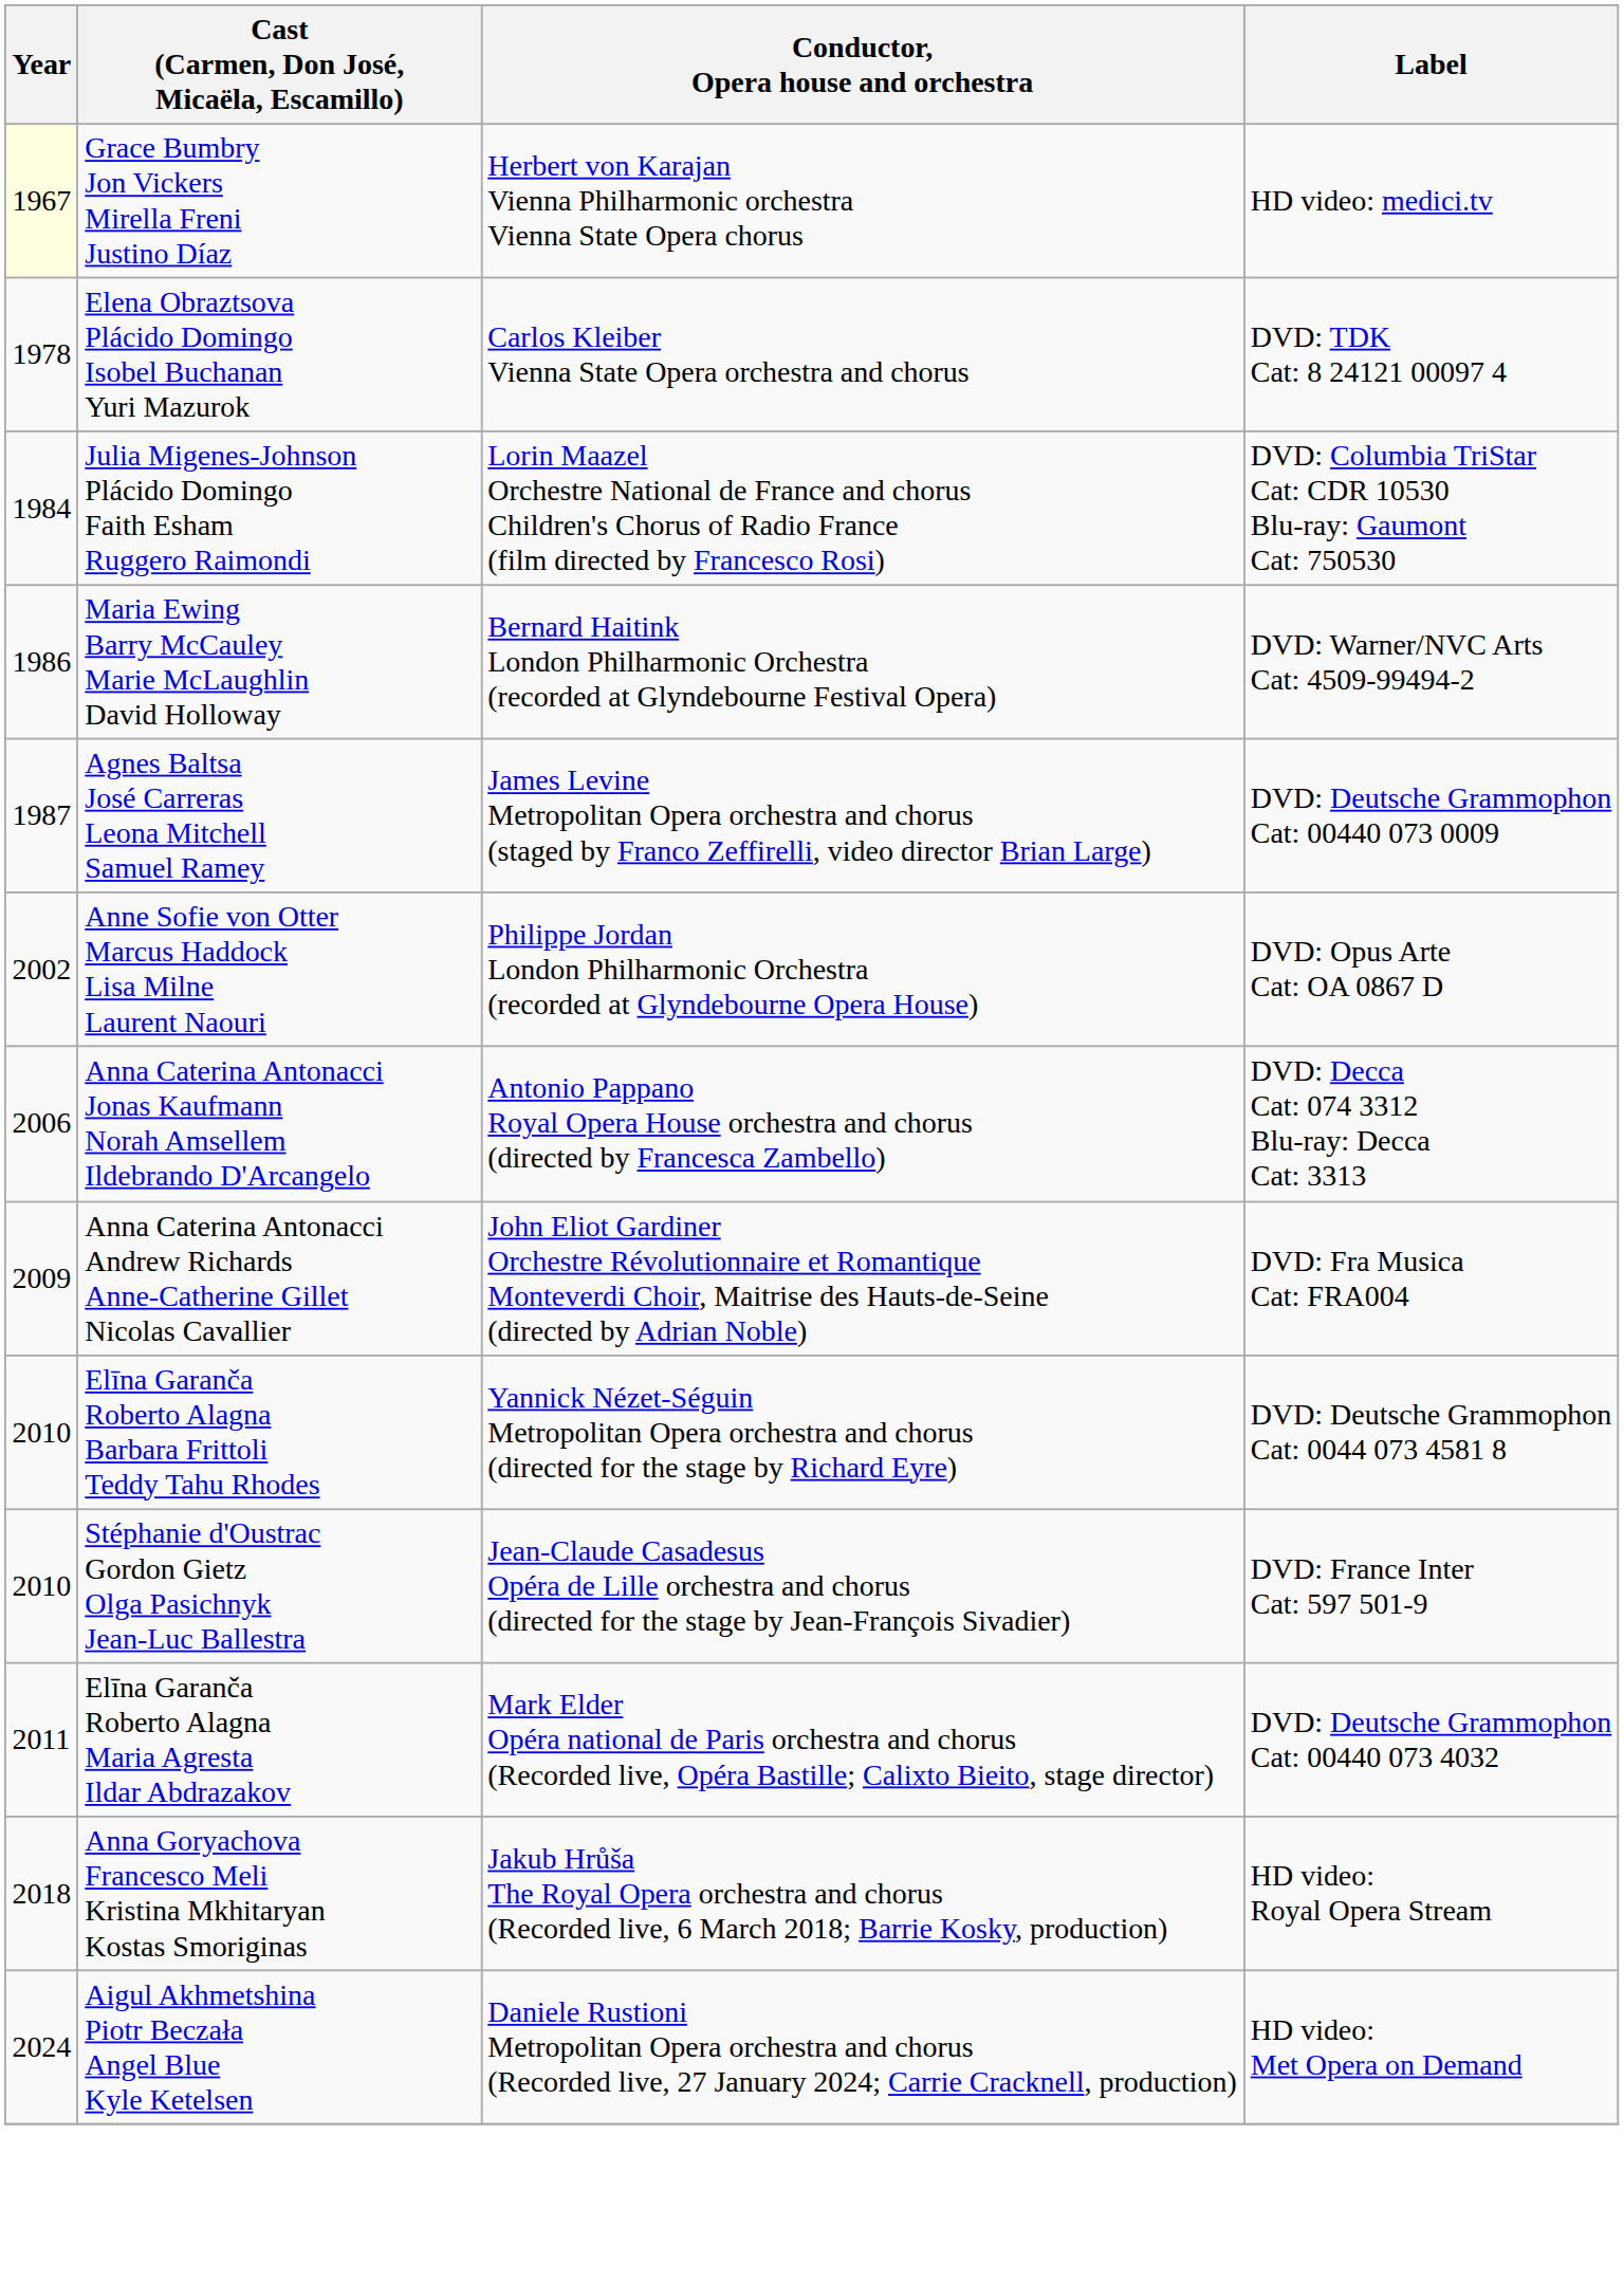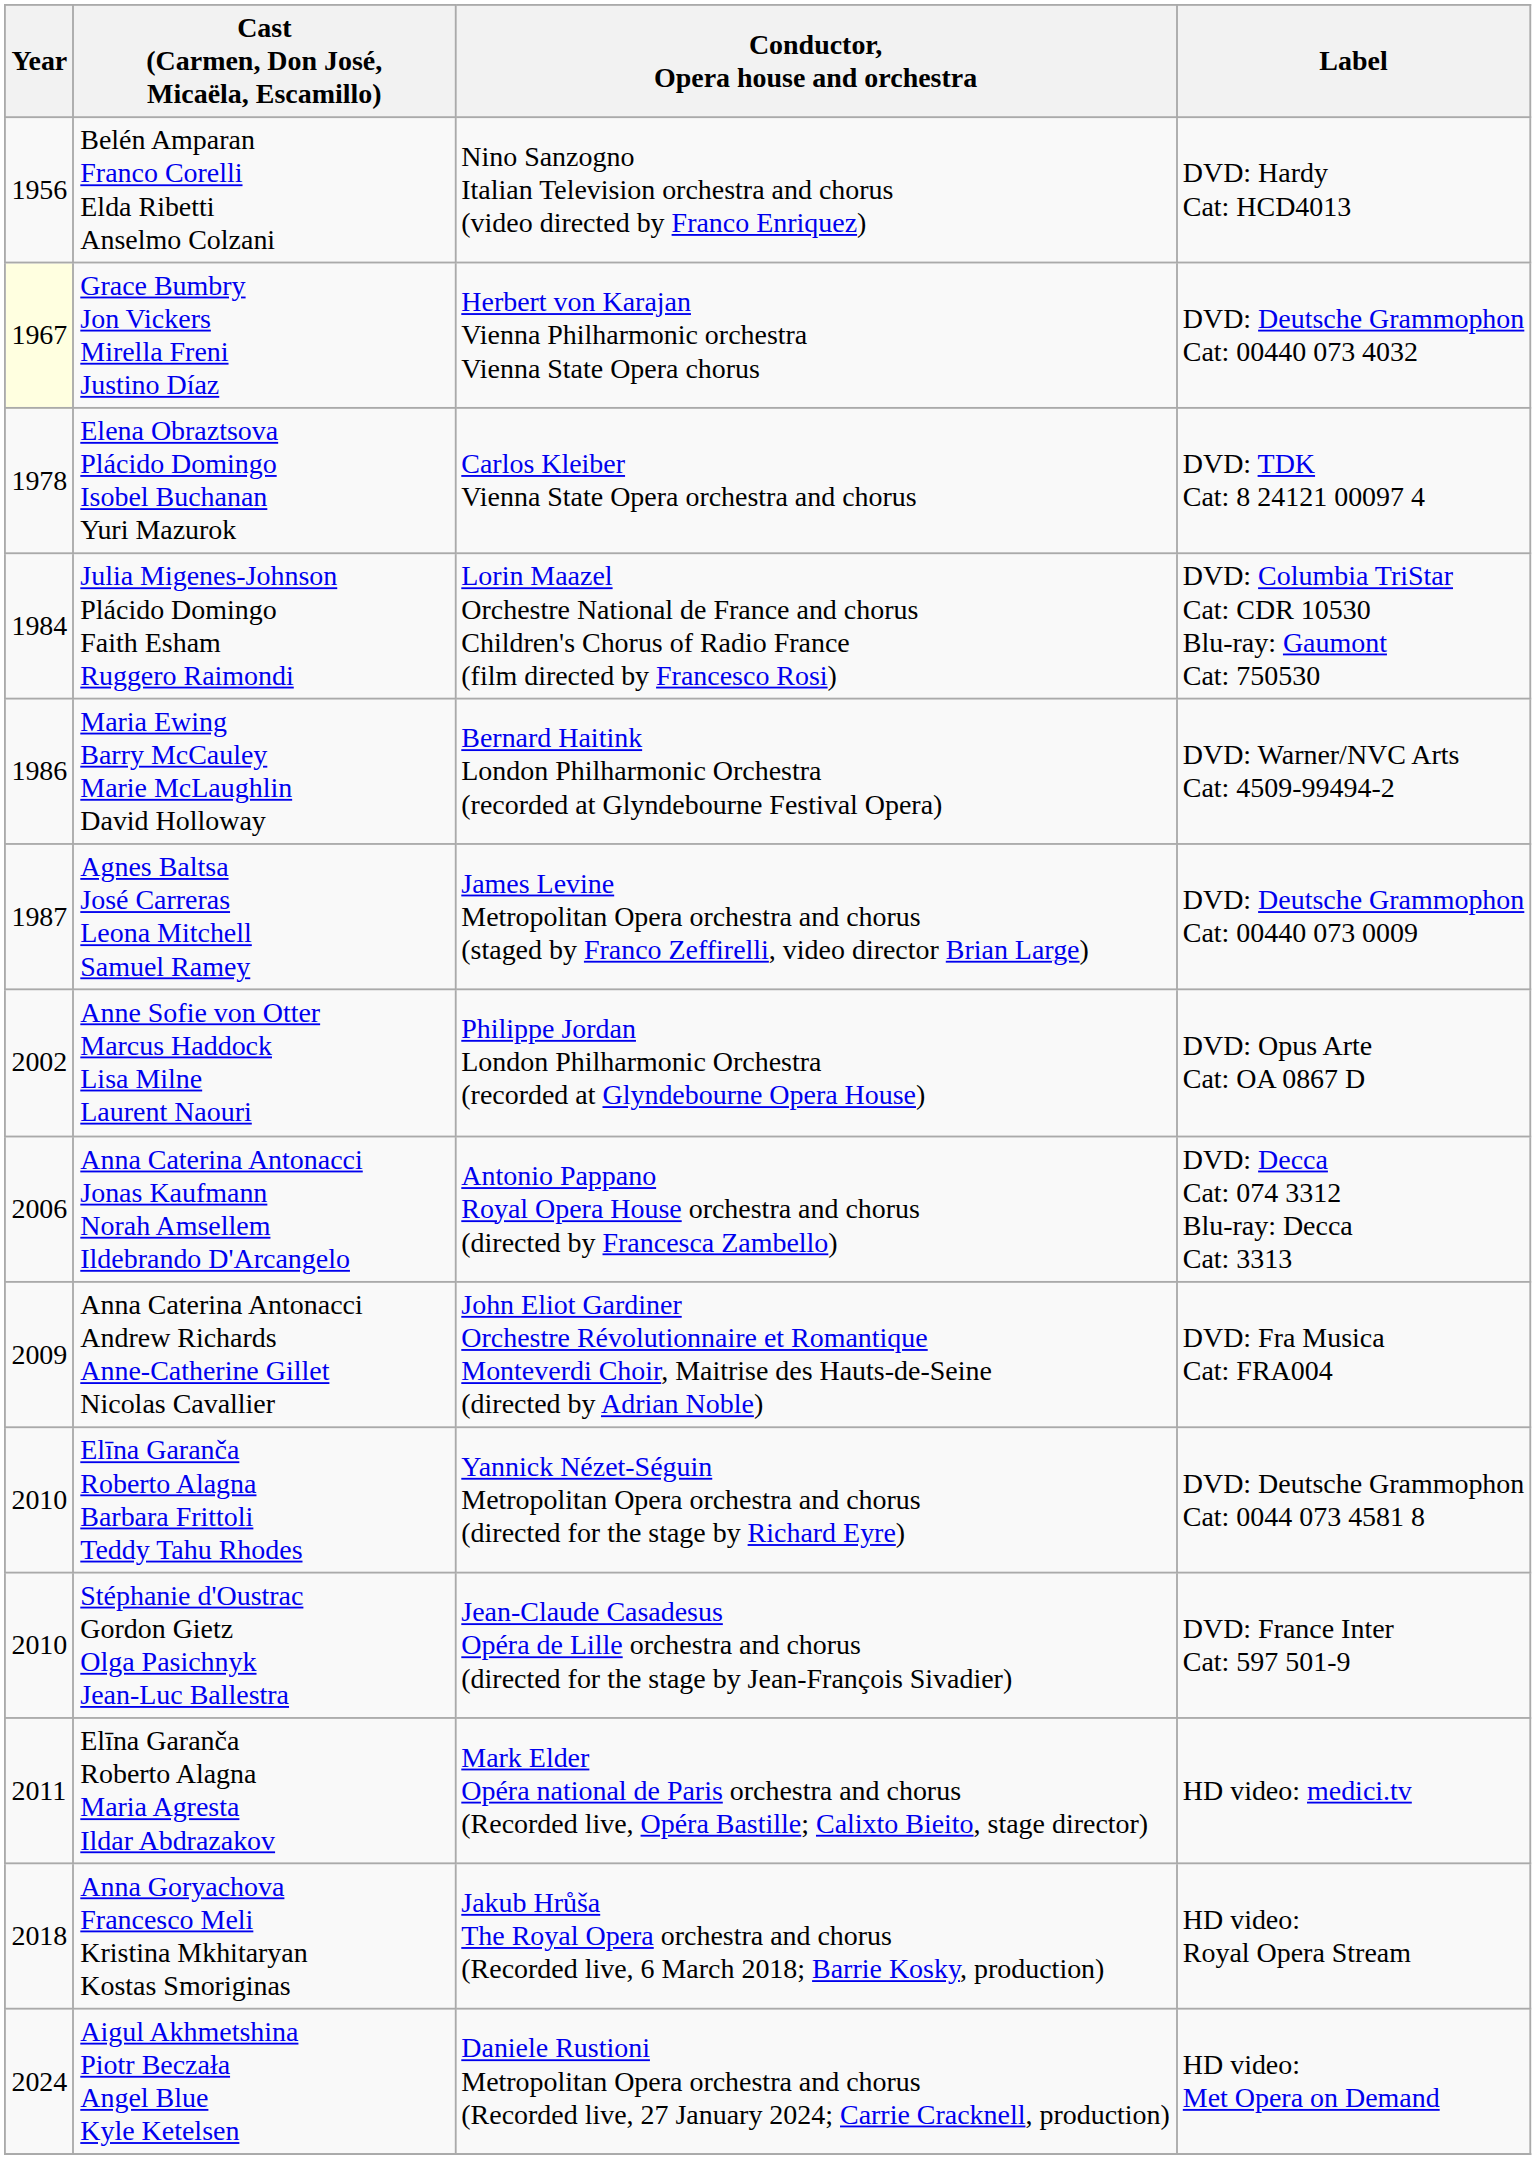+ row: 1956 | Belén Amparan Franco Corelli Elda Ribetti Anselmo Colzani | Nino Sanzogno Italian Television orchestra and chorus (video directed by Franco Enriquez) | DVD: Hardy Cat: HCD4013
Grace Bumbry Jon Vickers Mirella Freni Justino Díaz | Label: HD video: medici.tv -> DVD: Deutsche Grammophon Cat: 00440 073 4032
Elīna Garanča Roberto Alagna Maria Agresta Ildar Abdrazakov | Label: DVD: Deutsche Grammophon Cat: 00440 073 4032 -> HD video: medici.tv
